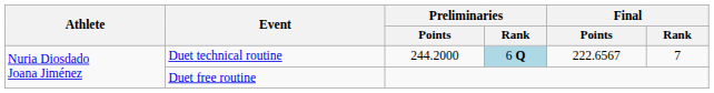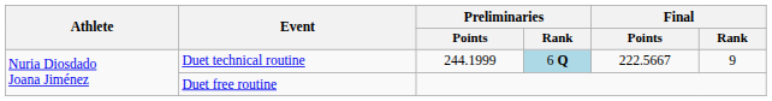Duet technical routine | Preliminaries / Points: 244.2000 -> 244.1999
Duet technical routine | Final / Points: 222.6567 -> 222.5667
Duet technical routine | Final / Rank: 7 -> 9
